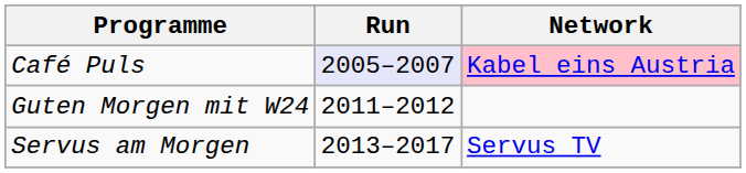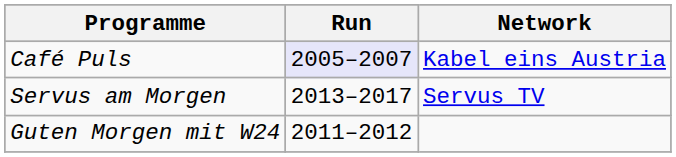Café Puls | Network: pink background -> no background
rows swapped: Guten Morgen mit W24 <-> Servus am Morgen
